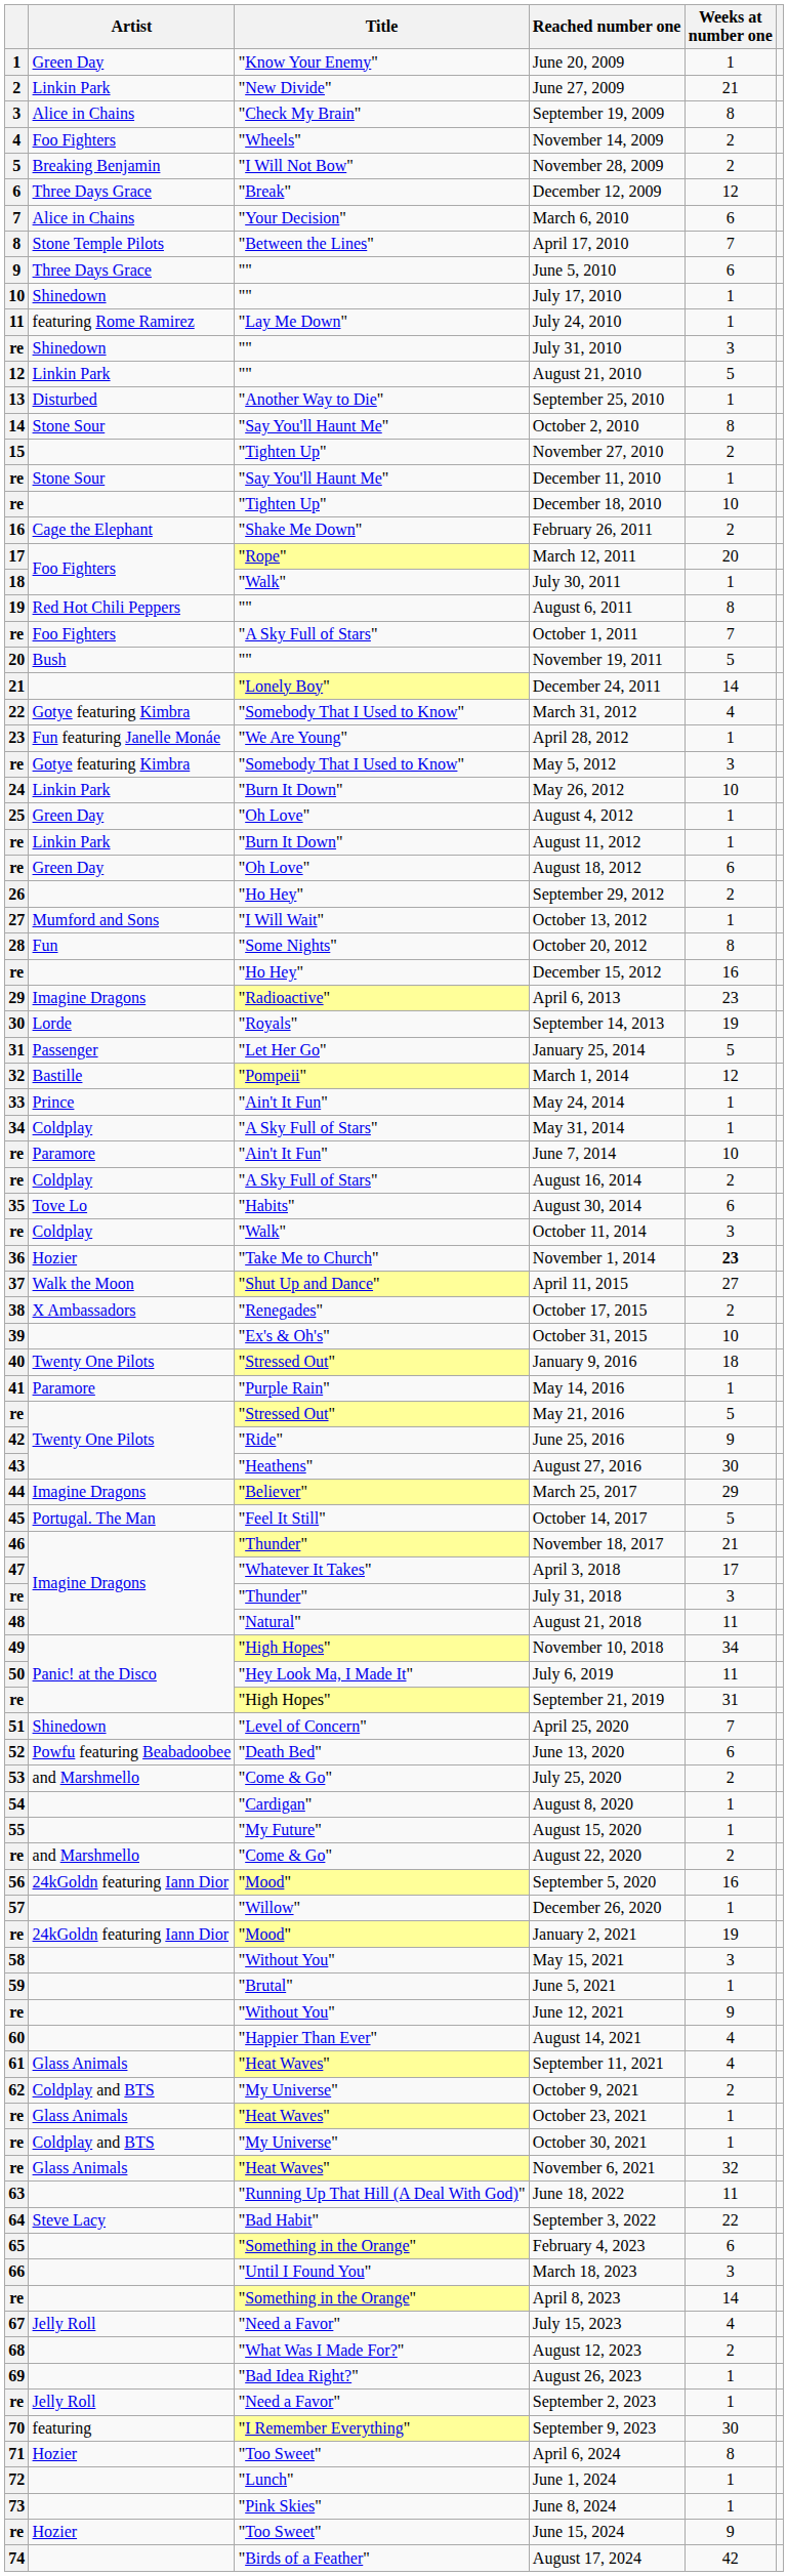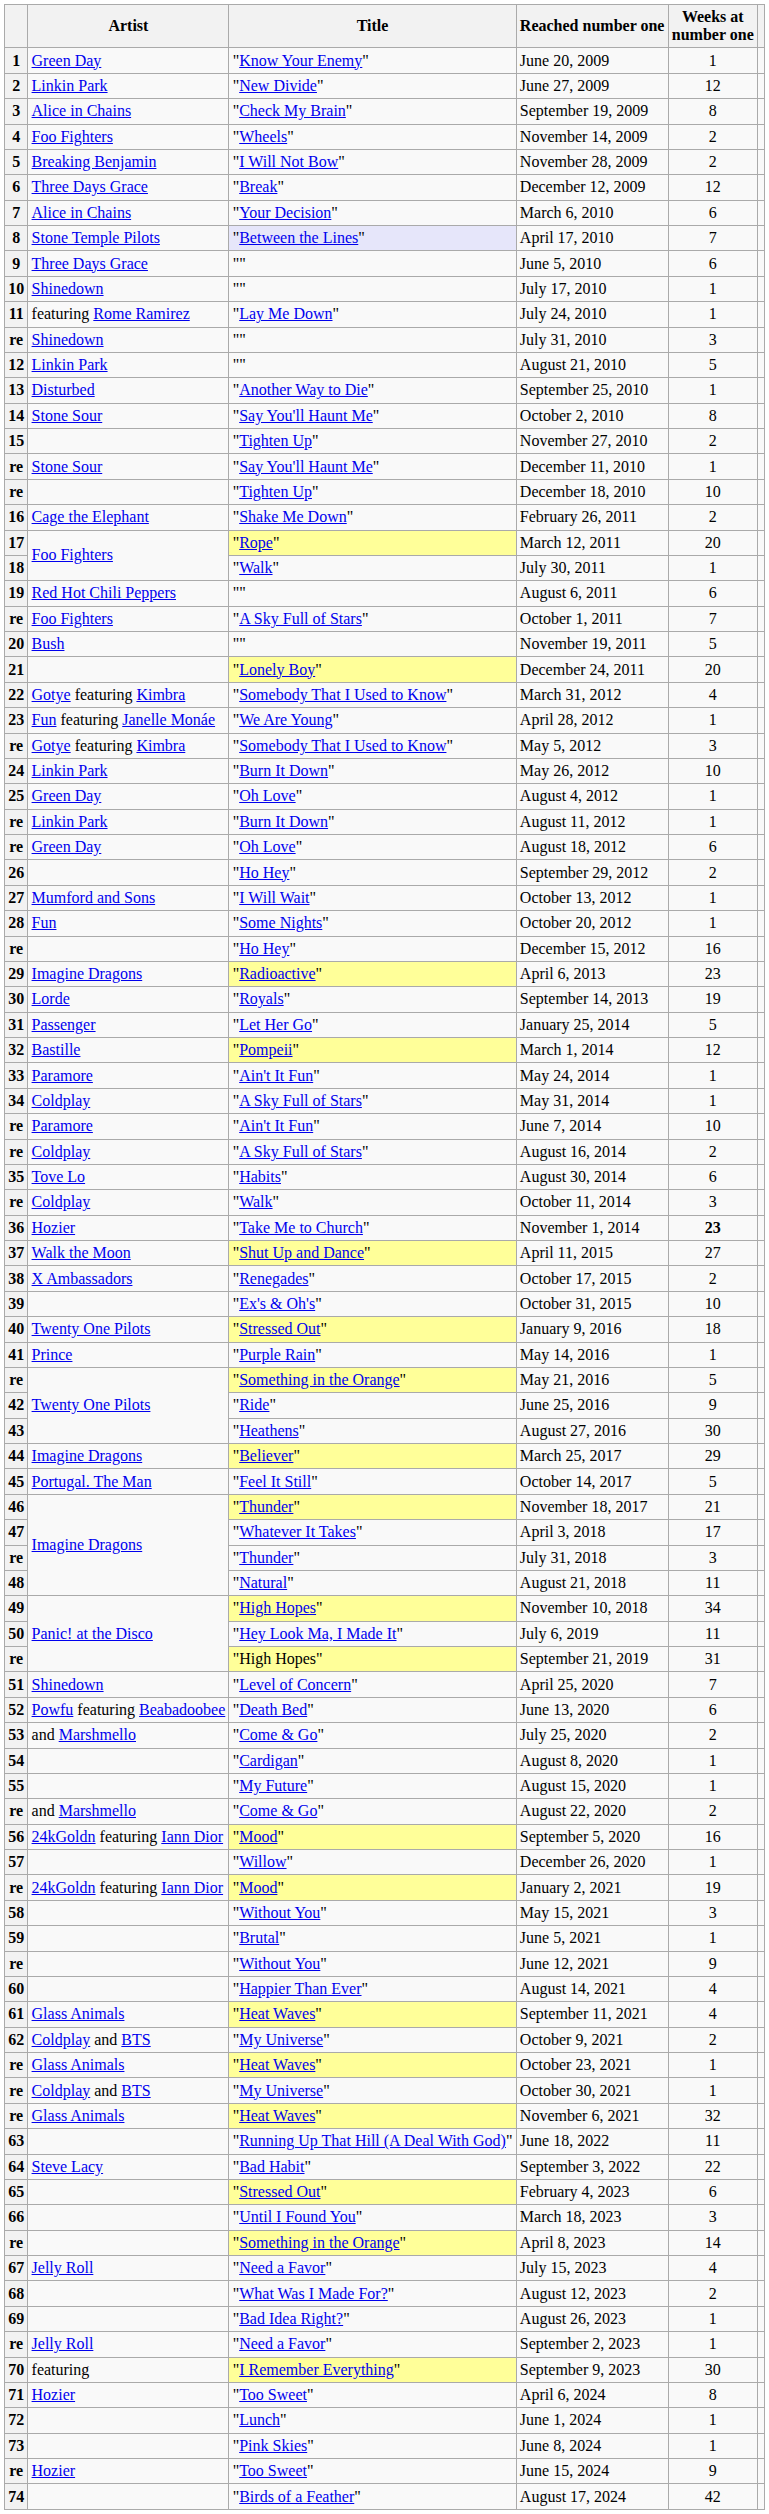June 27, 2009 | Weeks at number one: 21 -> 12
April 17, 2010 | Title: no background -> lavender background
August 6, 2011 | Weeks at number one: 8 -> 6
December 24, 2011 | Weeks at number one: 14 -> 20
October 20, 2012 | Weeks at number one: 8 -> 1
May 24, 2014 | Artist: Prince -> Paramore
May 14, 2016 | Artist: Paramore -> Prince
May 21, 2016 | Title: "Stressed Out" -> "Something in the Orange"
February 4, 2023 | Title: "Something in the Orange" -> "Stressed Out"
